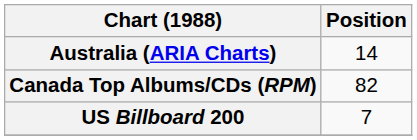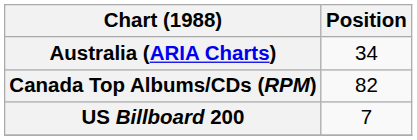Australia (ARIA Charts) | Position: 14 -> 34
